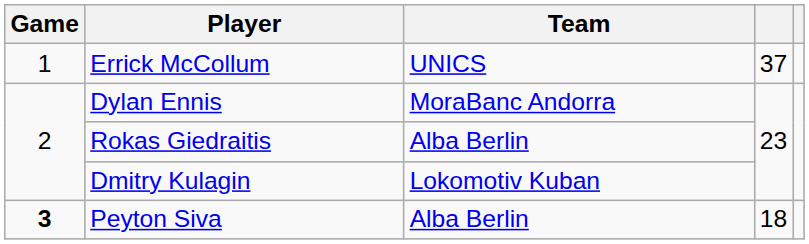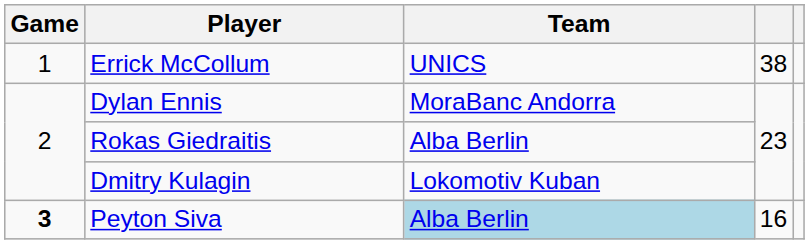Errick McCollum | column 4: 37 -> 38
Peyton Siva | Team: no background -> lightblue background
Peyton Siva | column 4: 18 -> 16
